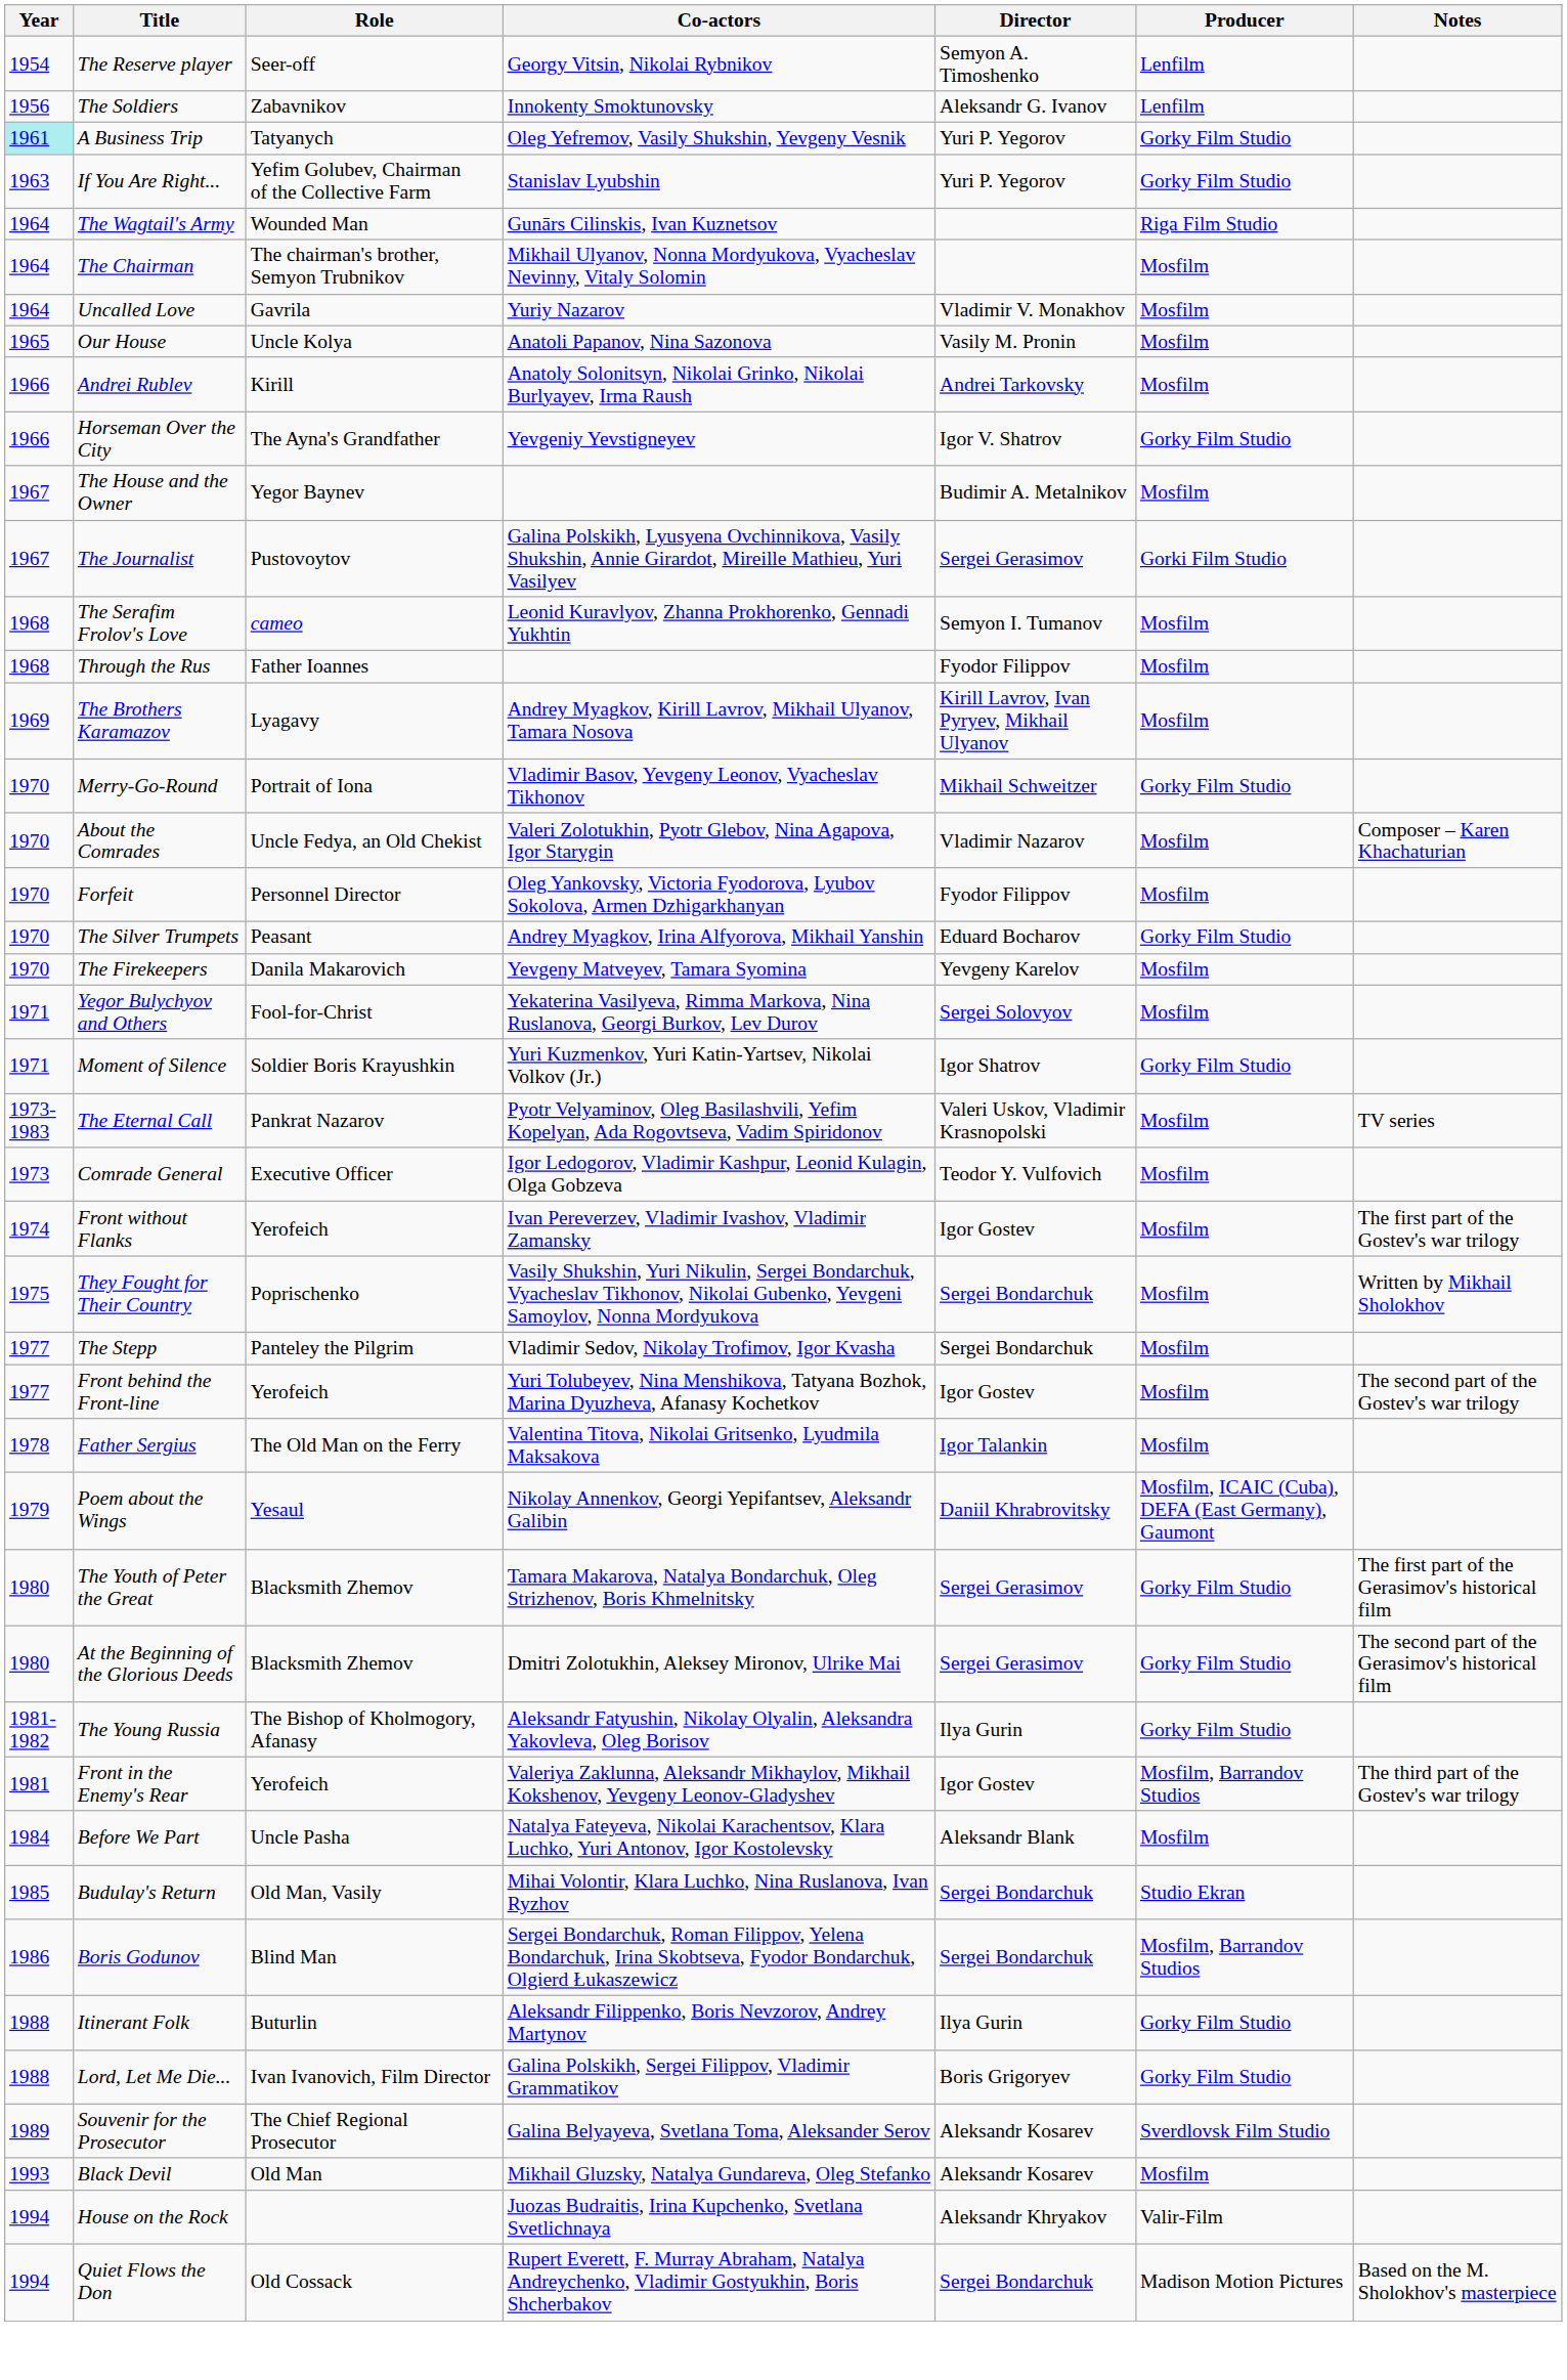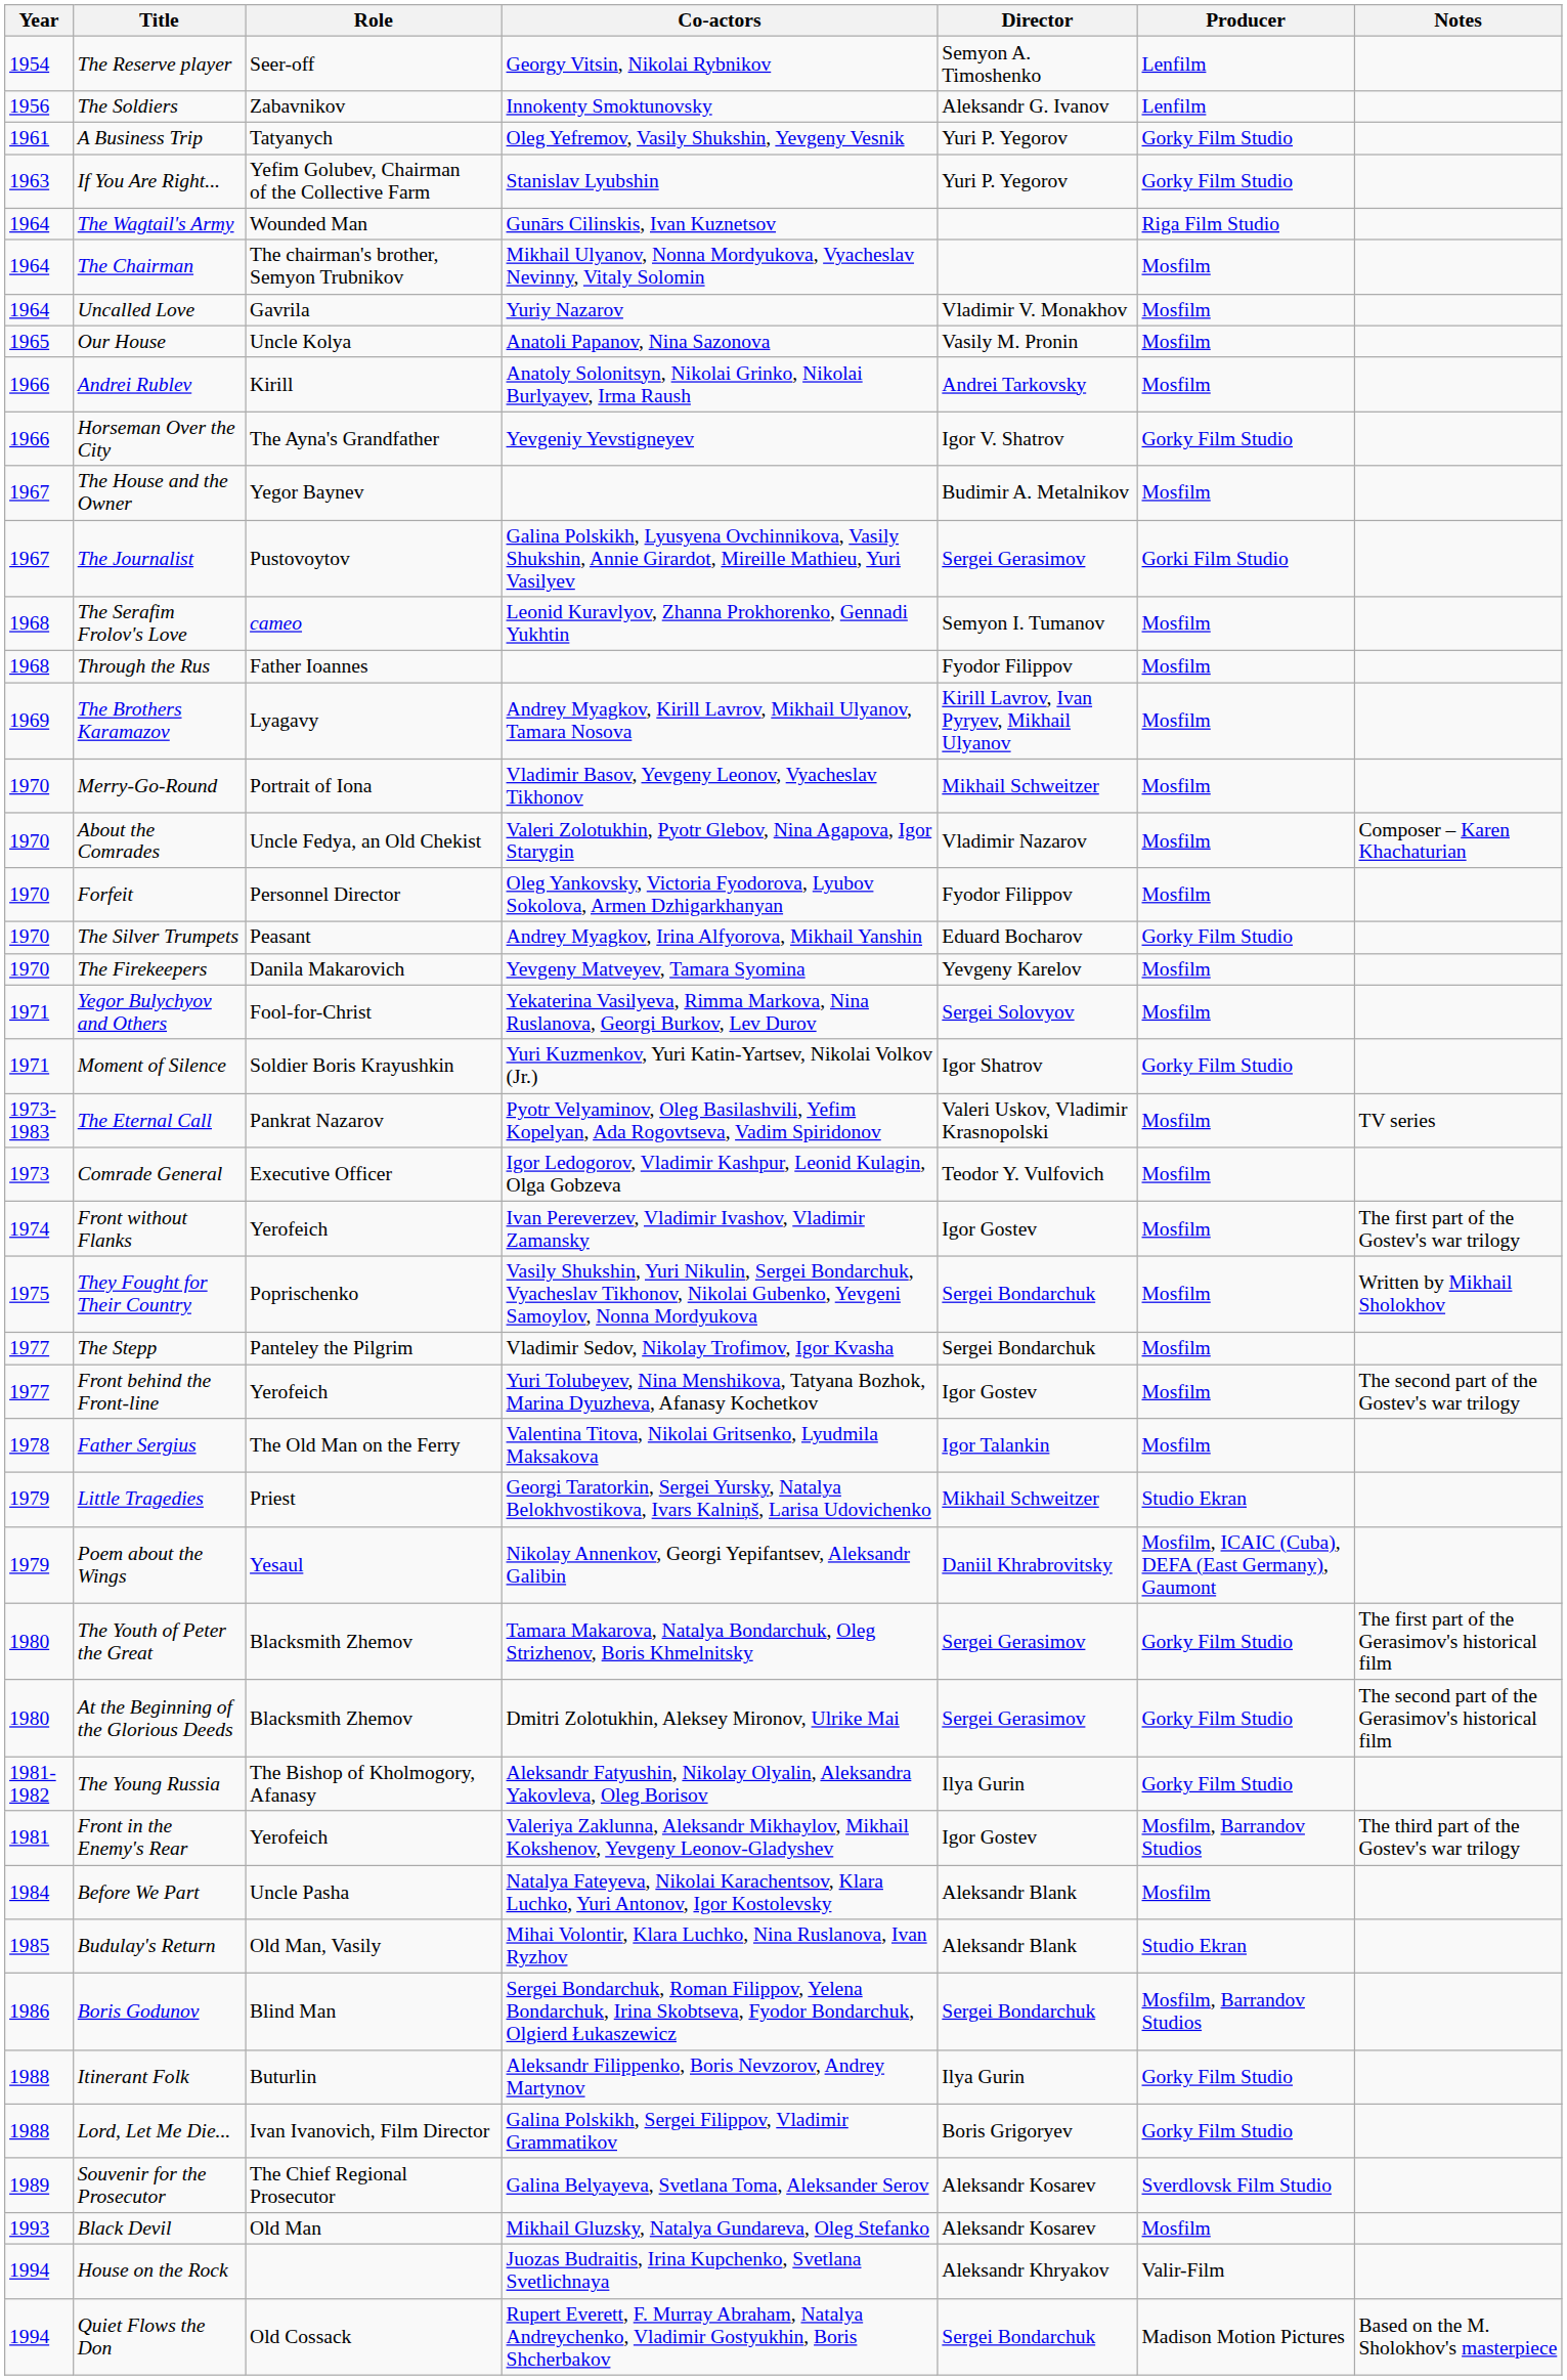A Business Trip | Year: paleturquoise background -> no background
Merry-Go-Round | Producer: Gorky Film Studio -> Mosfilm
+ row: 1979 | Little Tragedies | Priest | Georgi Taratorkin, Sergei Yursky, Natalya Belokhvostikova, Ivars Kalniņš, Larisa Udovichenko | Mikhail Schweitzer | Studio Ekran
Budulay's Return | Director: Sergei Bondarchuk -> Aleksandr Blank
